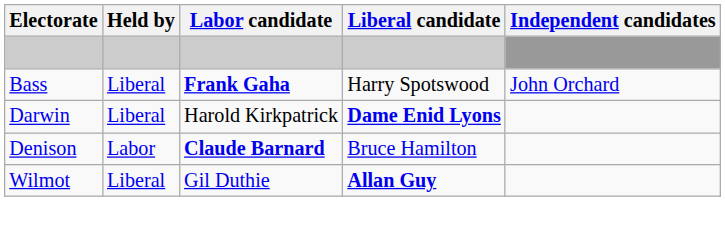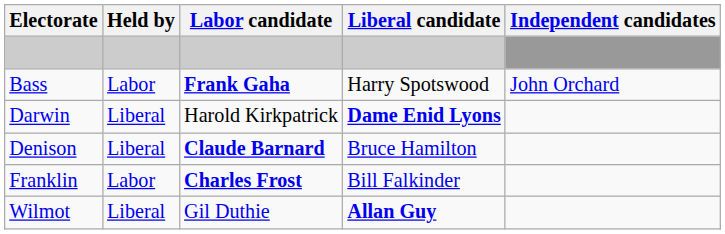Bass | Held by: Liberal -> Labor
Denison | Held by: Labor -> Liberal
+ row: Franklin | Labor | Charles Frost | Bill Falkinder
